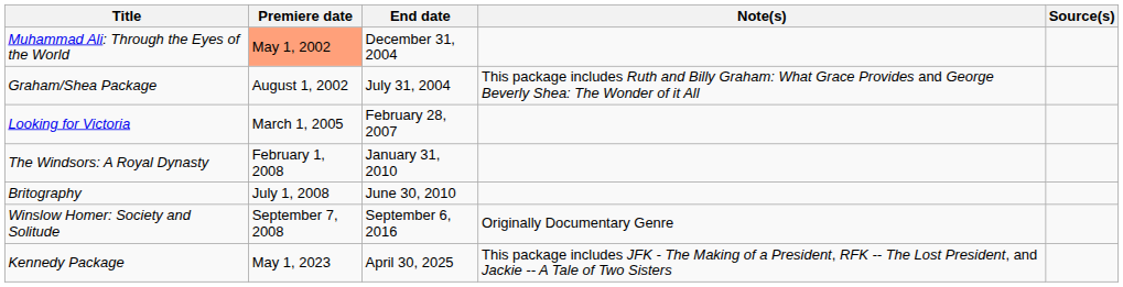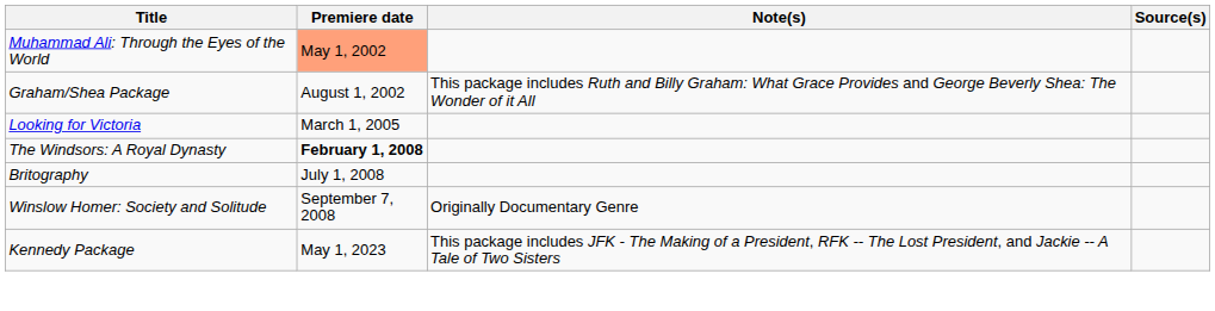- column: End date | December 31, 2004 | July 31, 2004 | February 28, 2007 | January 31, 2010 | June 30, 2010 | September 6, 2016 | April 30, 2025
The Windsors: A Royal Dynasty | Premiere date: normal -> bold
